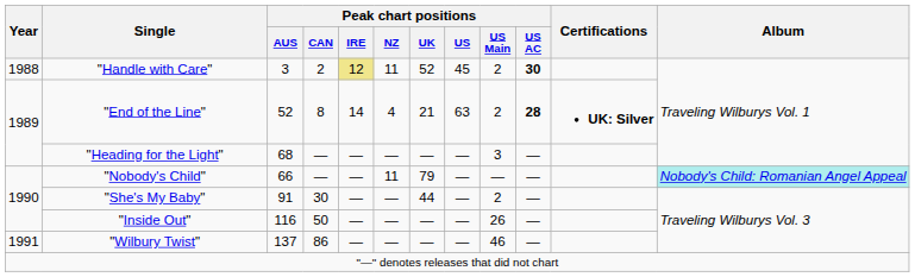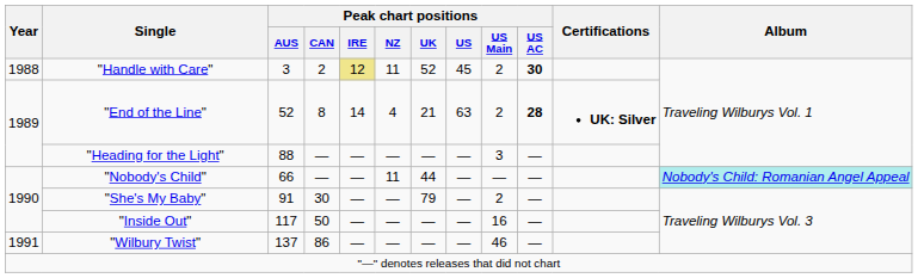"Heading for the Light" | Peak chart positions / AUS: 68 -> 88
"Nobody's Child" | Peak chart positions / UK: 79 -> 44
"She's My Baby" | Peak chart positions / UK: 44 -> 79
"Inside Out" | Peak chart positions / AUS: 116 -> 117
"Inside Out" | Peak chart positions / US Main: 26 -> 16
